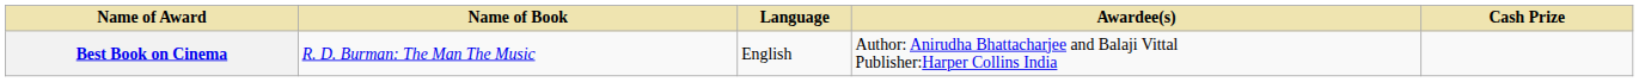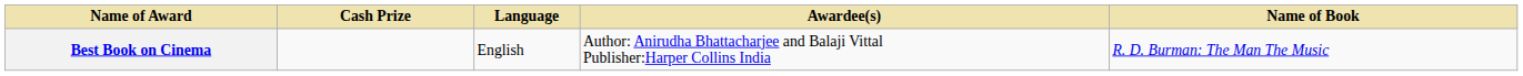columns swapped: Name of Book <-> Cash Prize
